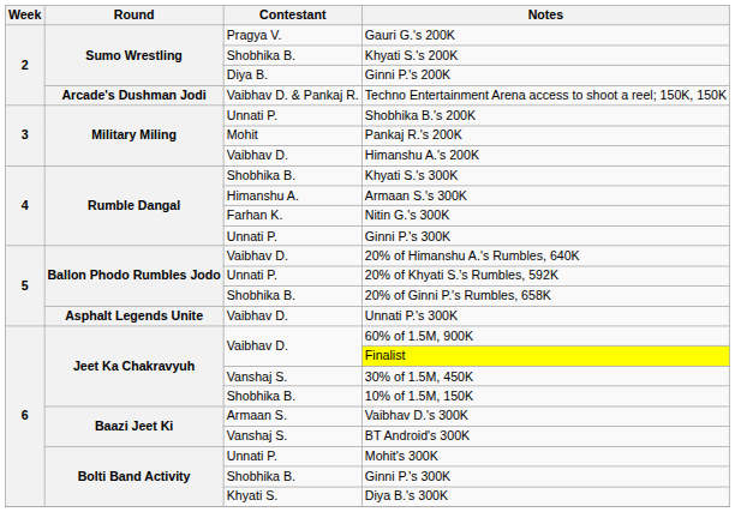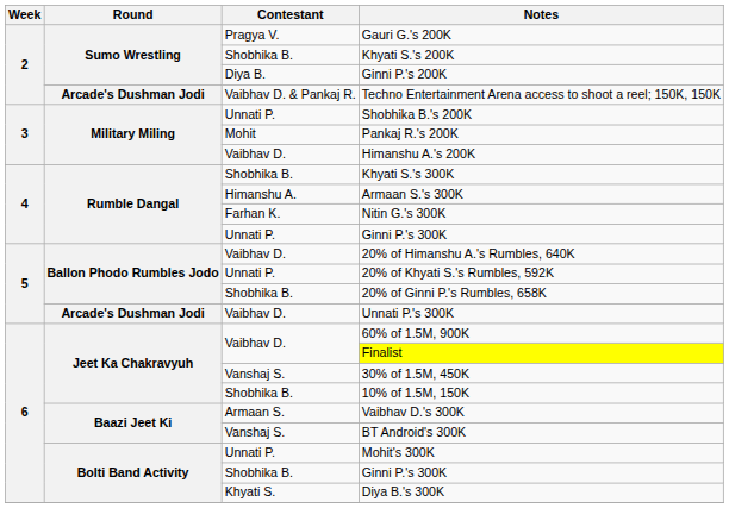Unnati P.'s 300K | Round: Asphalt Legends Unite -> Arcade's Dushman Jodi
